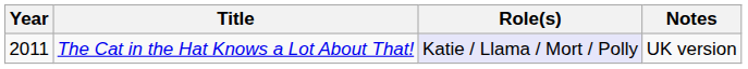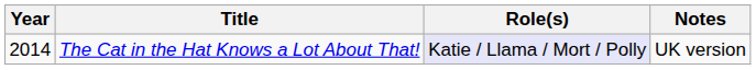The Cat in the Hat Knows a Lot About That! | Year: 2011 -> 2014
